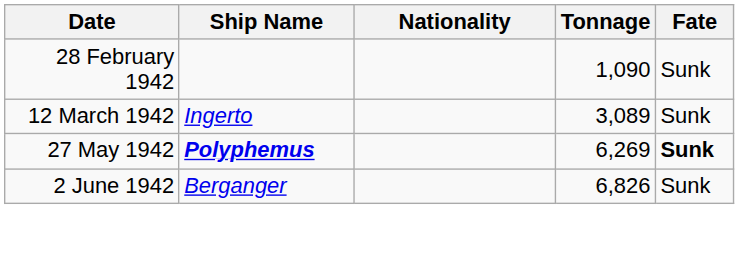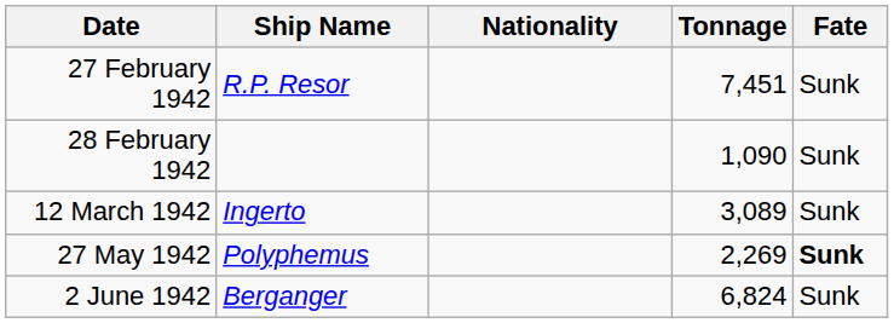+ row: 27 February 1942 | R.P. Resor | 7,451 | Sunk
27 May 1942 | Ship Name: bold -> normal
27 May 1942 | Tonnage: 6,269 -> 2,269
2 June 1942 | Tonnage: 6,826 -> 6,824
